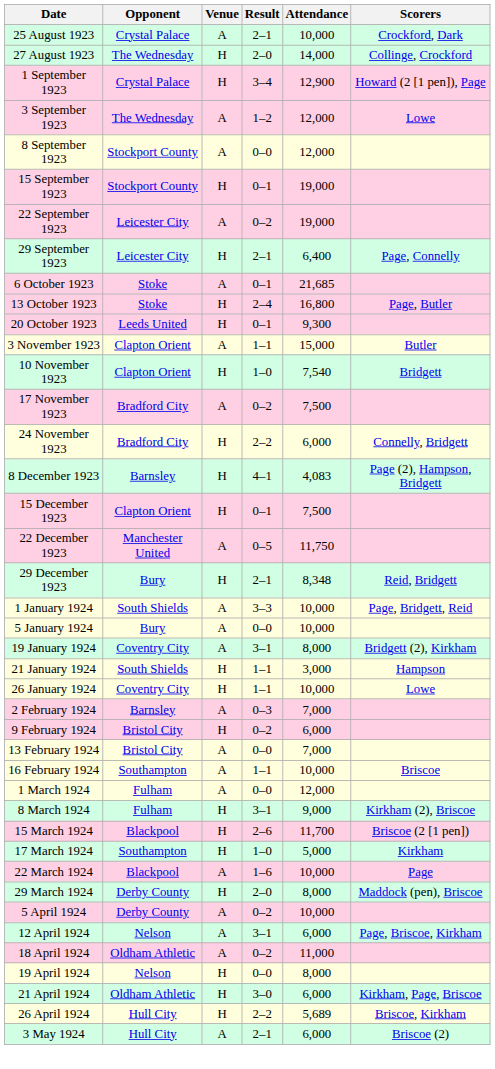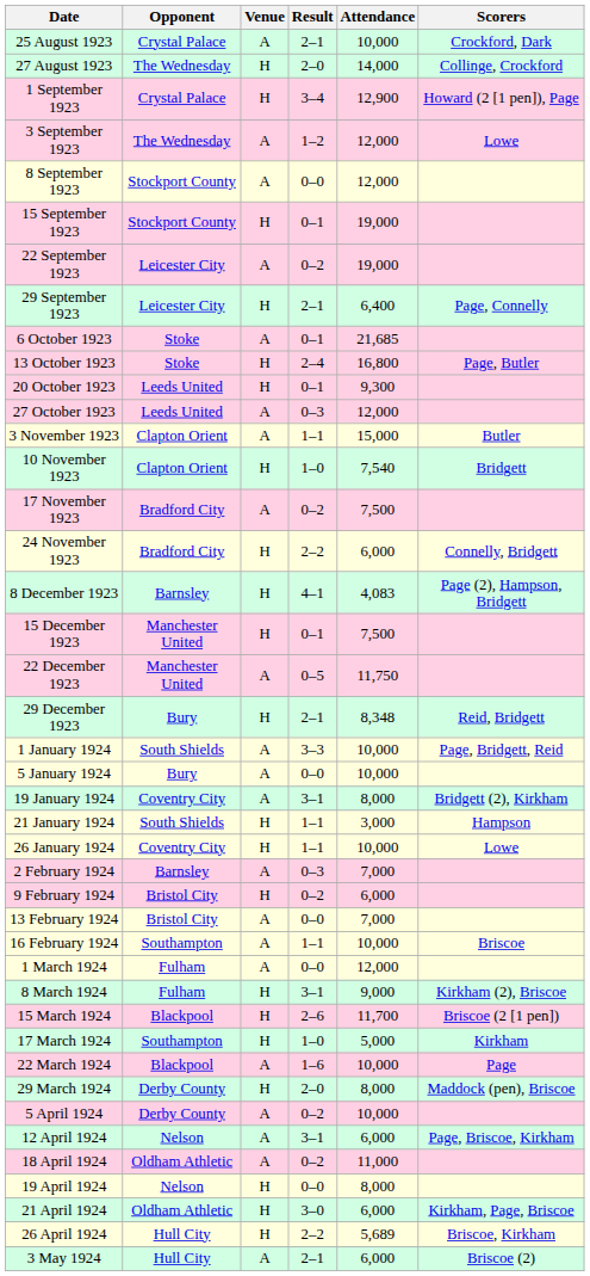+ row: 27 October 1923 | Leeds United | A | 0–3 | 12,000
15 December 1923 | Opponent: Clapton Orient -> Manchester United
